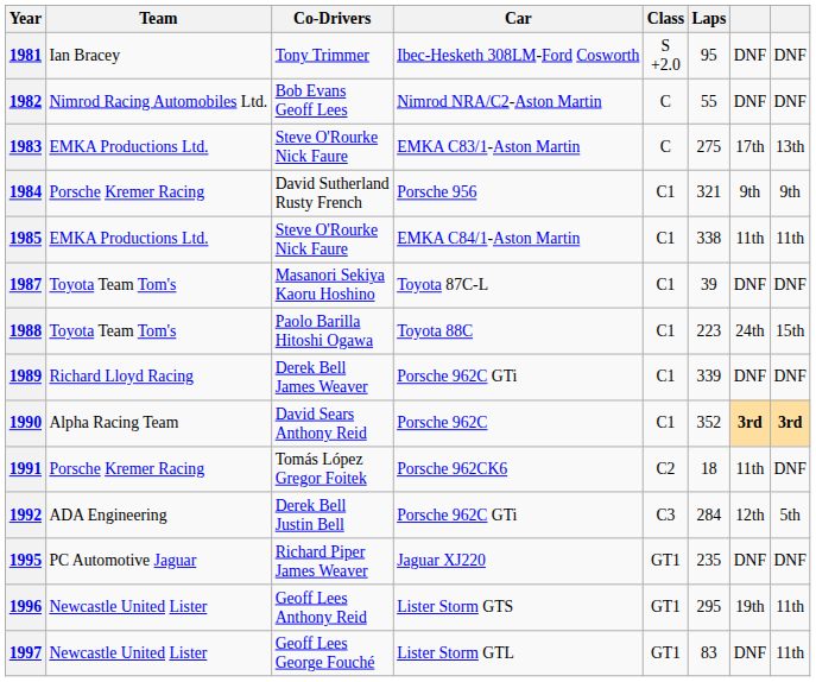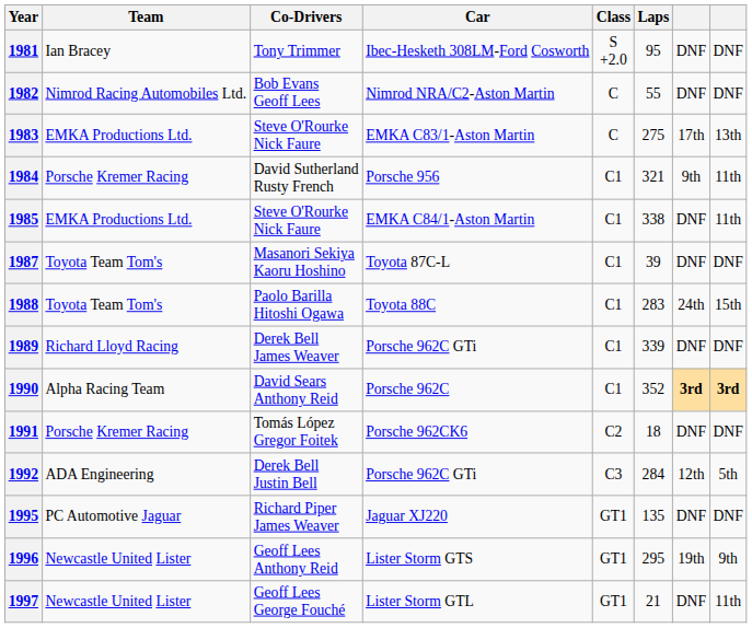1984 | column 8: 9th -> 11th
1985 | column 7: 11th -> DNF
1988 | Laps: 223 -> 283
1991 | column 7: 11th -> DNF
1995 | Laps: 235 -> 135
1996 | column 8: 11th -> 9th
1997 | Laps: 83 -> 21
